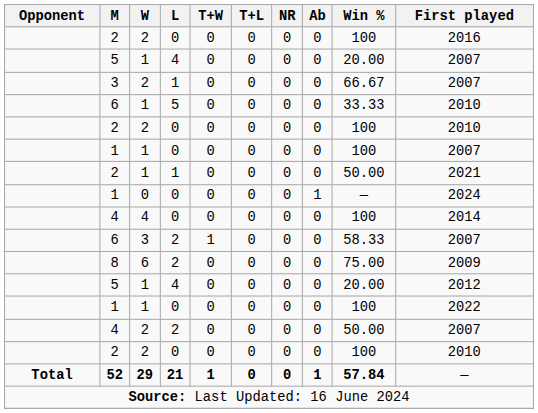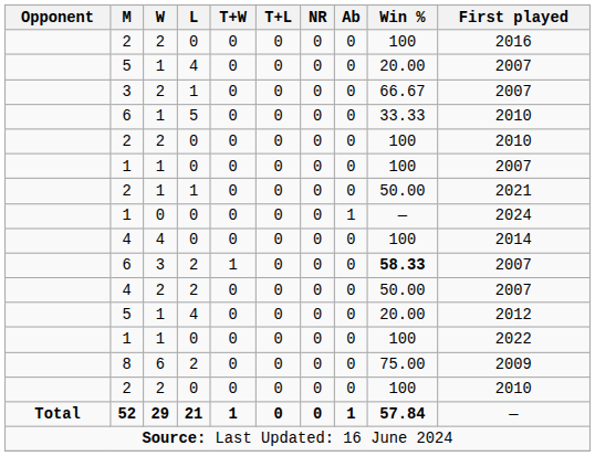6 / 3 | Win %: normal -> bold
rows swapped: 4 / 2 <-> 8
